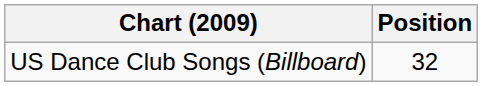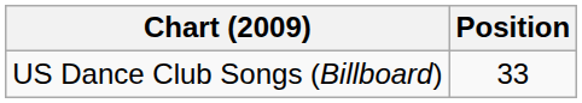US Dance Club Songs (Billboard) | Position: 32 -> 33
